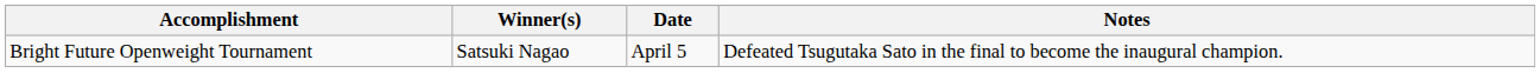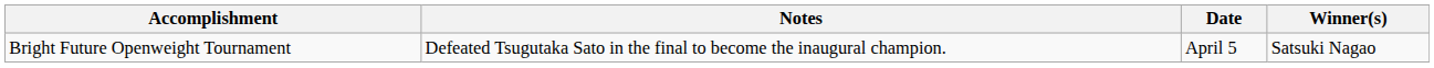columns swapped: Winner(s) <-> Notes
